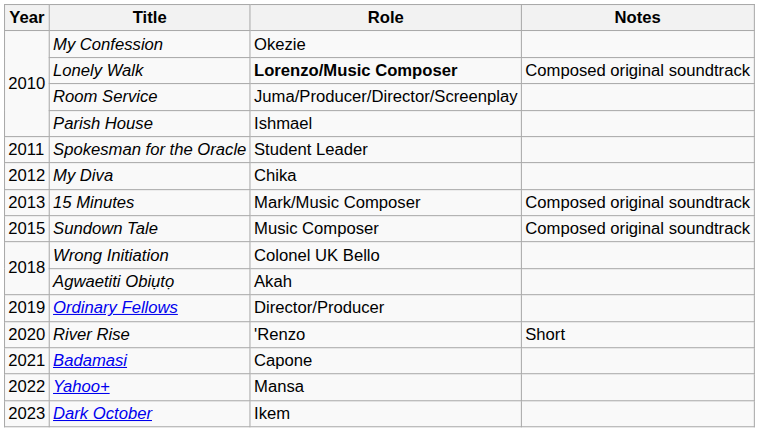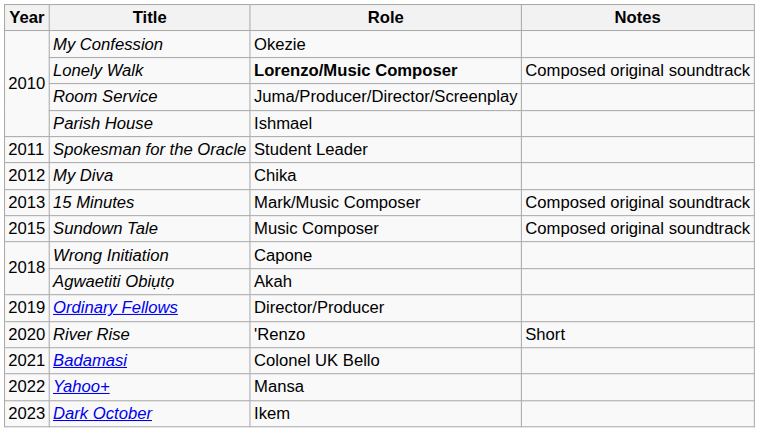Wrong Initiation | Role: Colonel UK Bello -> Capone
Badamasi | Role: Capone -> Colonel UK Bello
